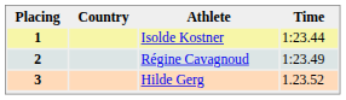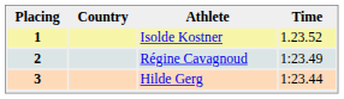1 | Time: 1:23.44 -> 1.23.52
3 | Time: 1.23.52 -> 1:23.44
